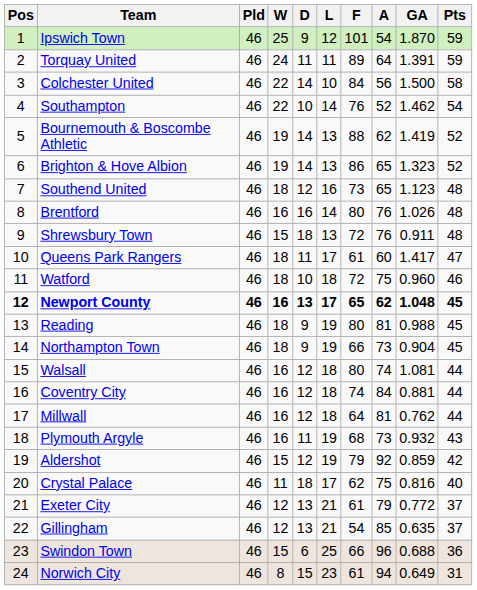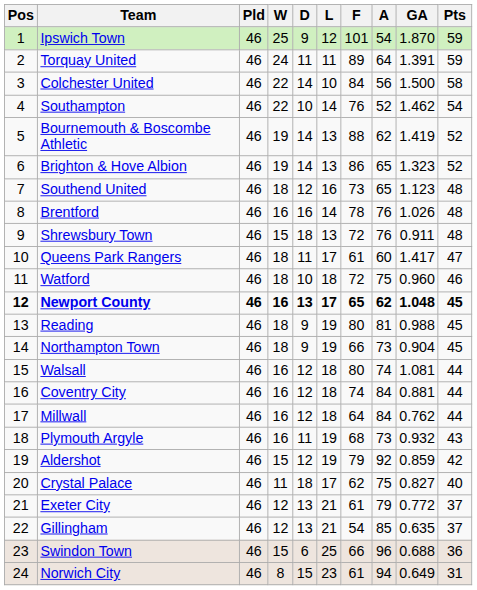Brentford | F: 80 -> 78
Millwall | A: 81 -> 84
Crystal Palace | GA: 0.816 -> 0.827
